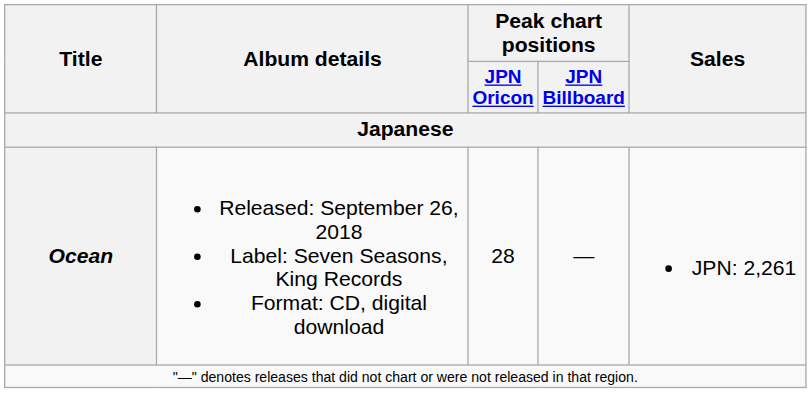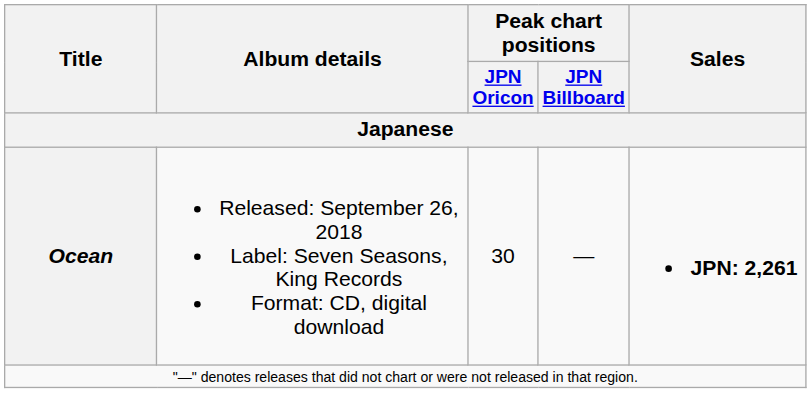Ocean | Peak chart positions / JPN Oricon: 28 -> 30
Ocean | Sales: normal -> bold
